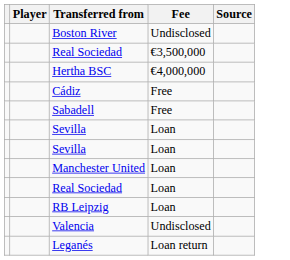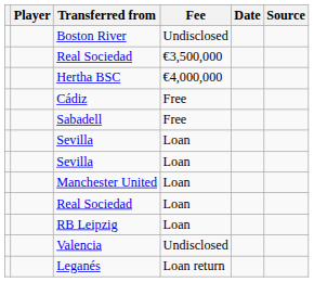+ column: Date
